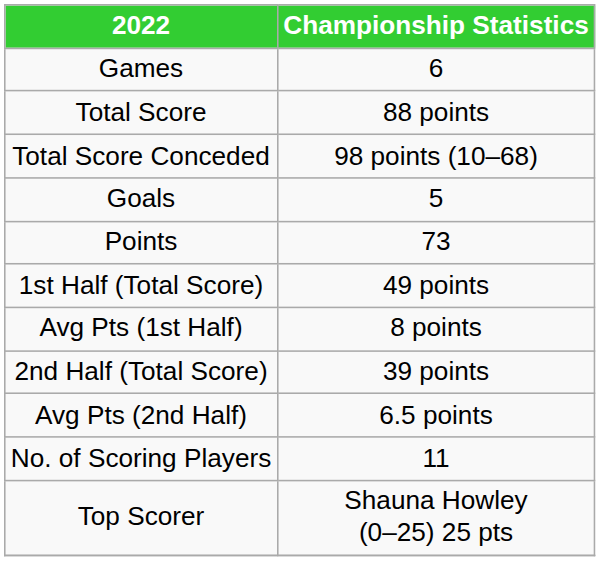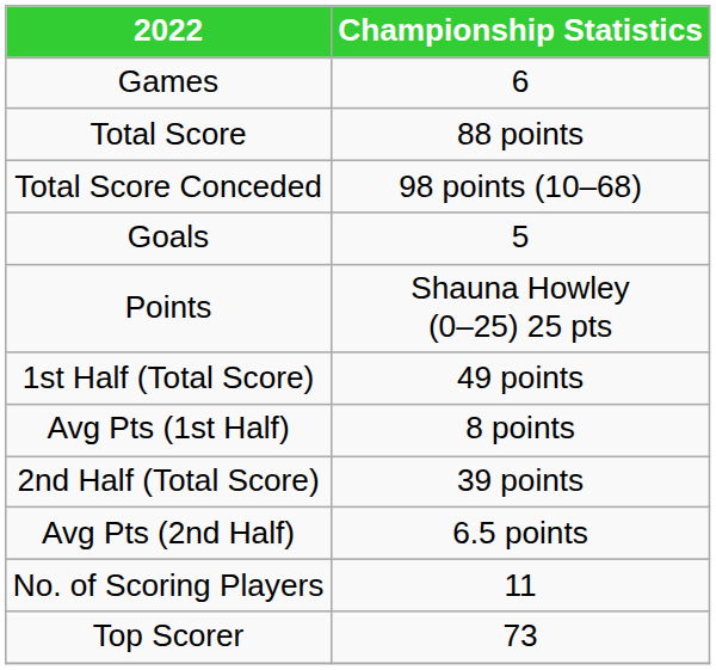Points | Championship Statistics: 73 -> Shauna Howley (0–25) 25 pts
Top Scorer | Championship Statistics: Shauna Howley (0–25) 25 pts -> 73
